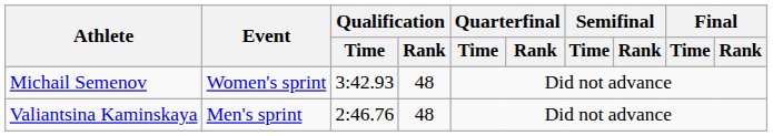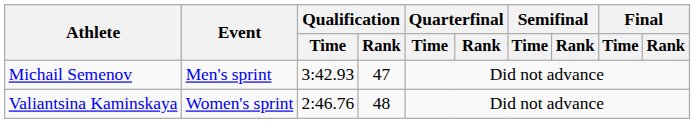Michail Semenov | Event: Women's sprint -> Men's sprint
Michail Semenov | Qualification / Rank: 48 -> 47
Valiantsina Kaminskaya | Event: Men's sprint -> Women's sprint
